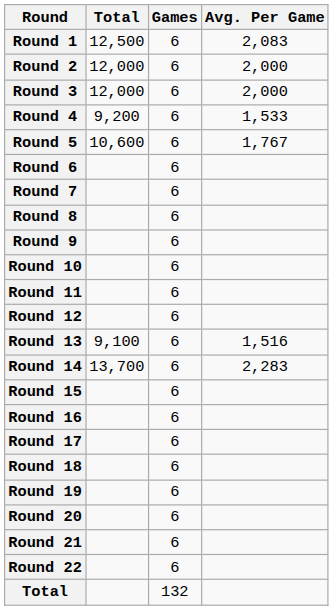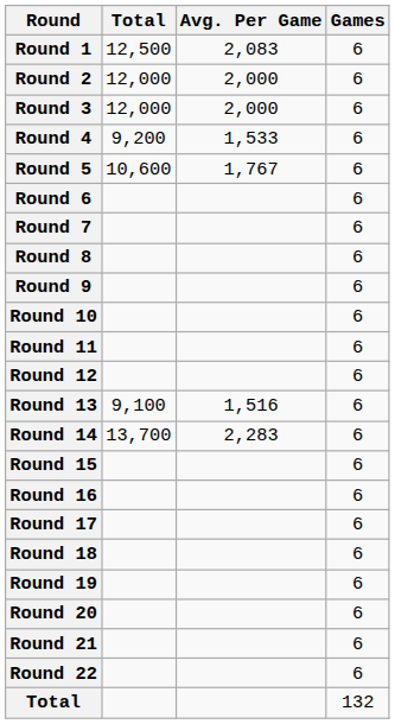columns swapped: Games <-> Avg. Per Game
